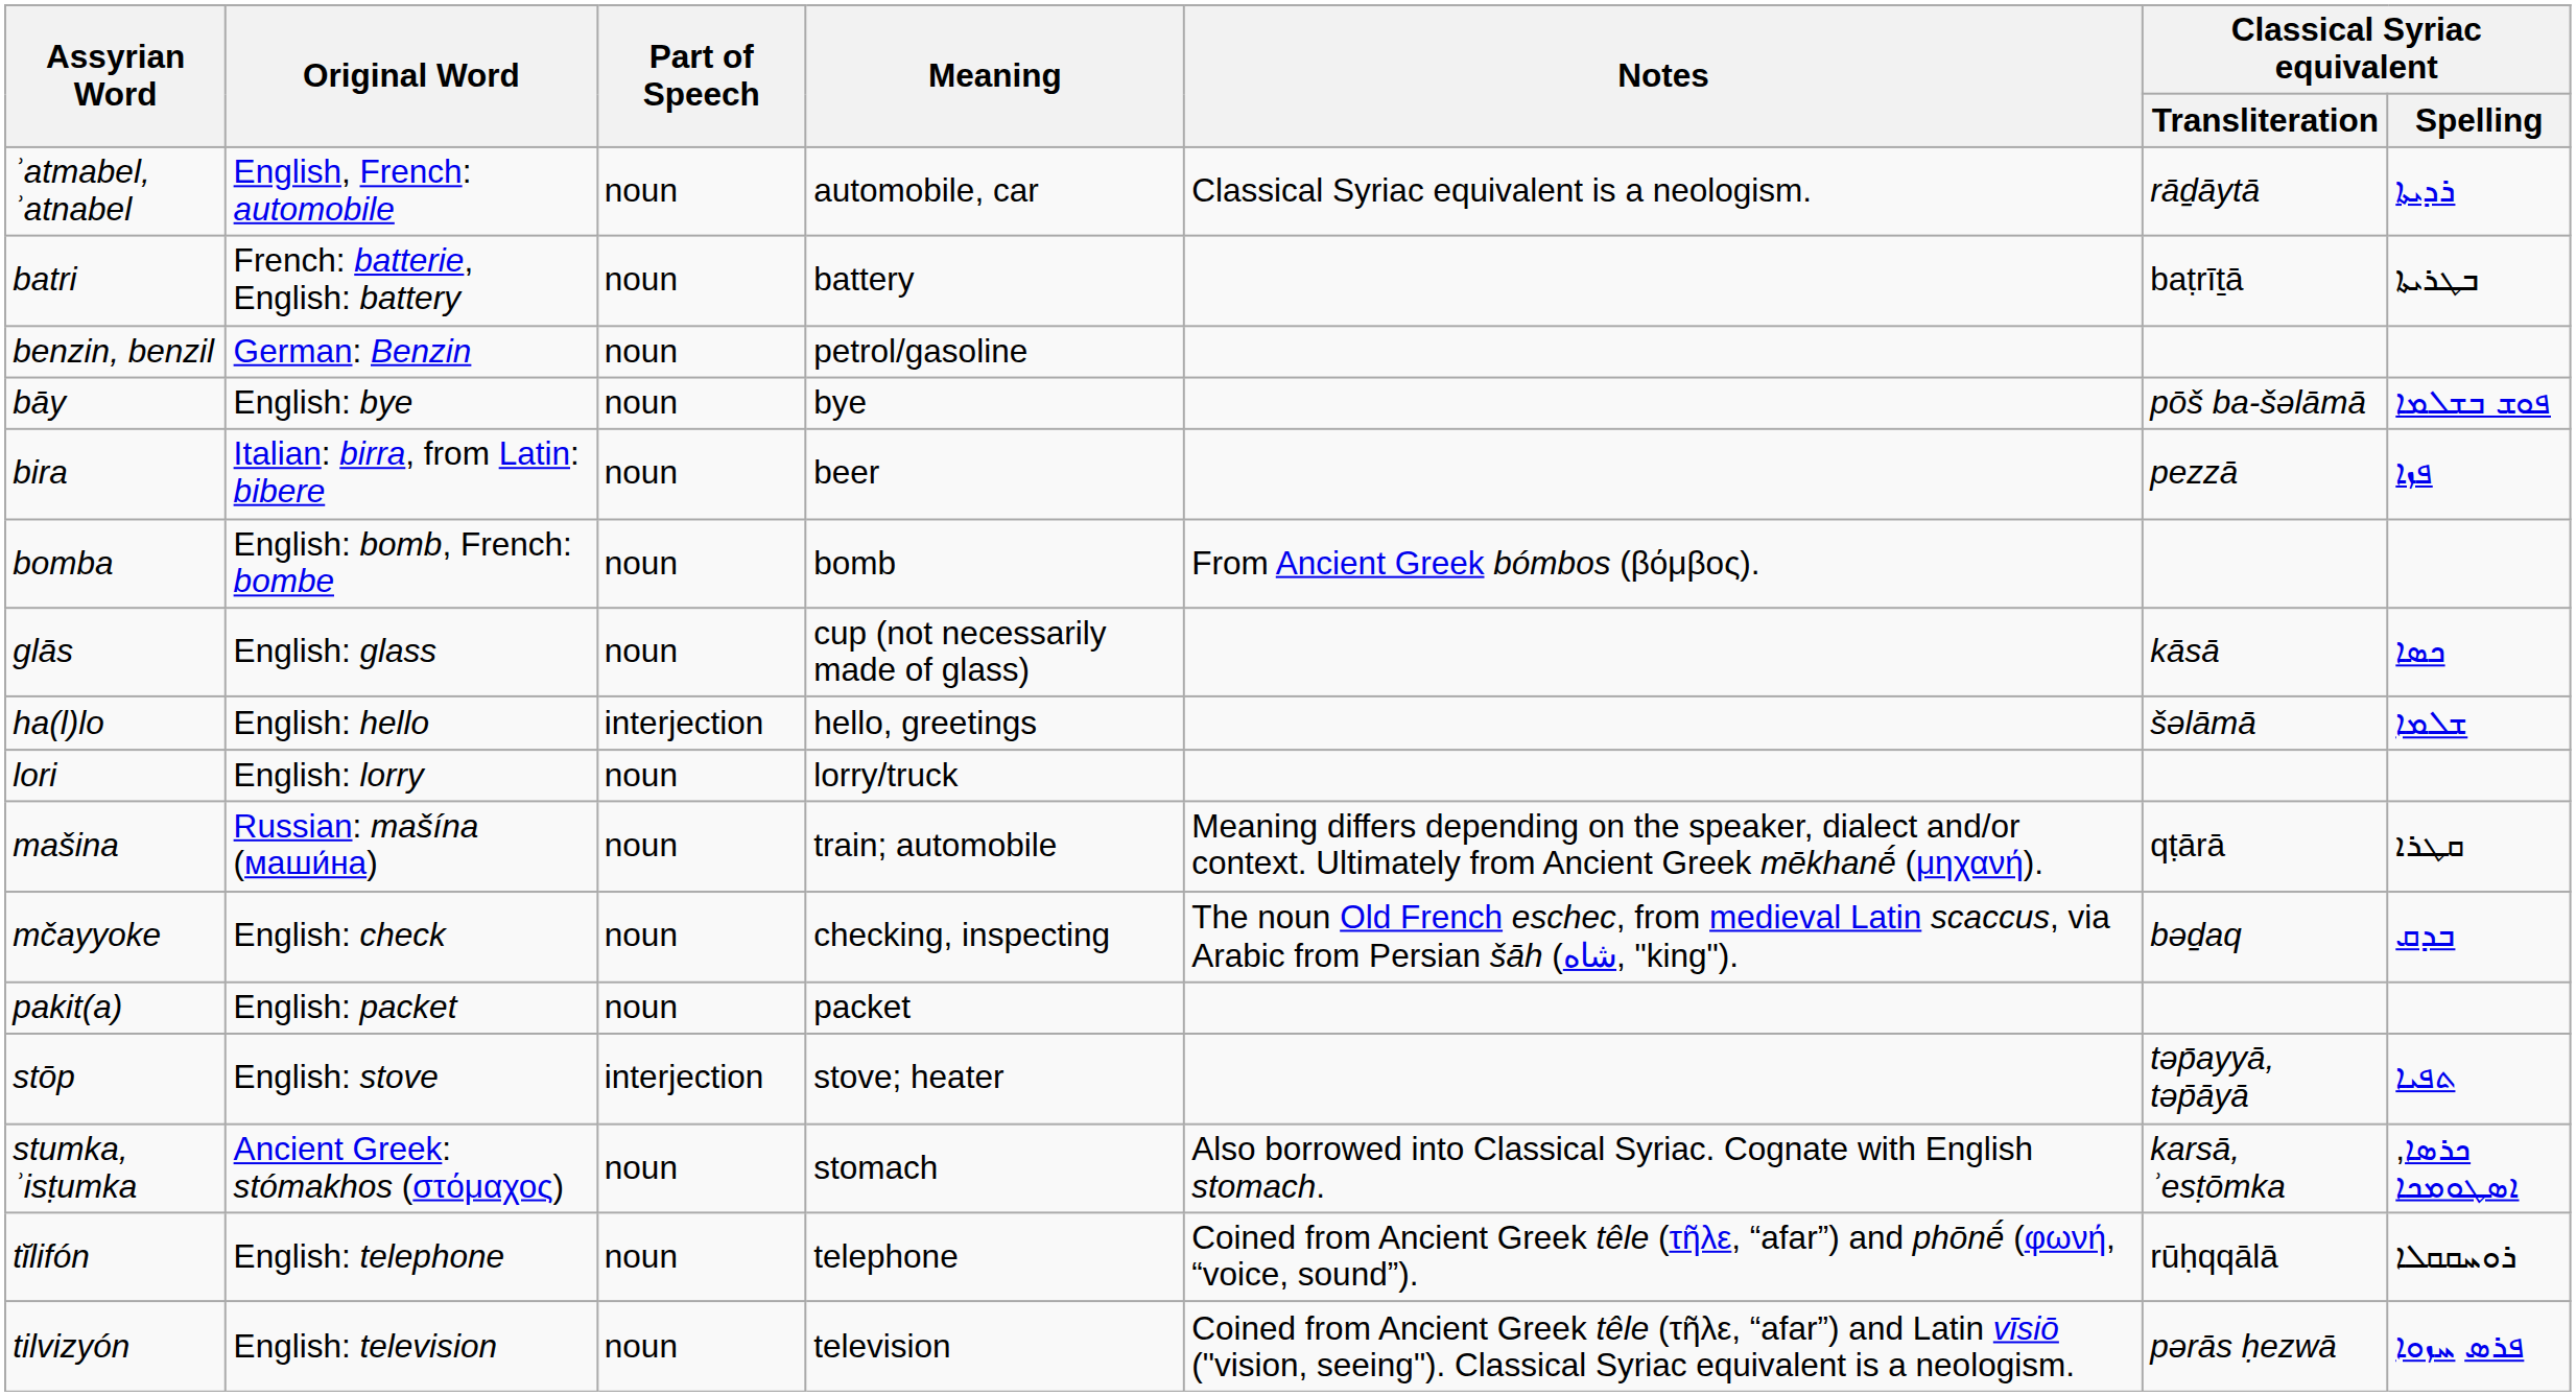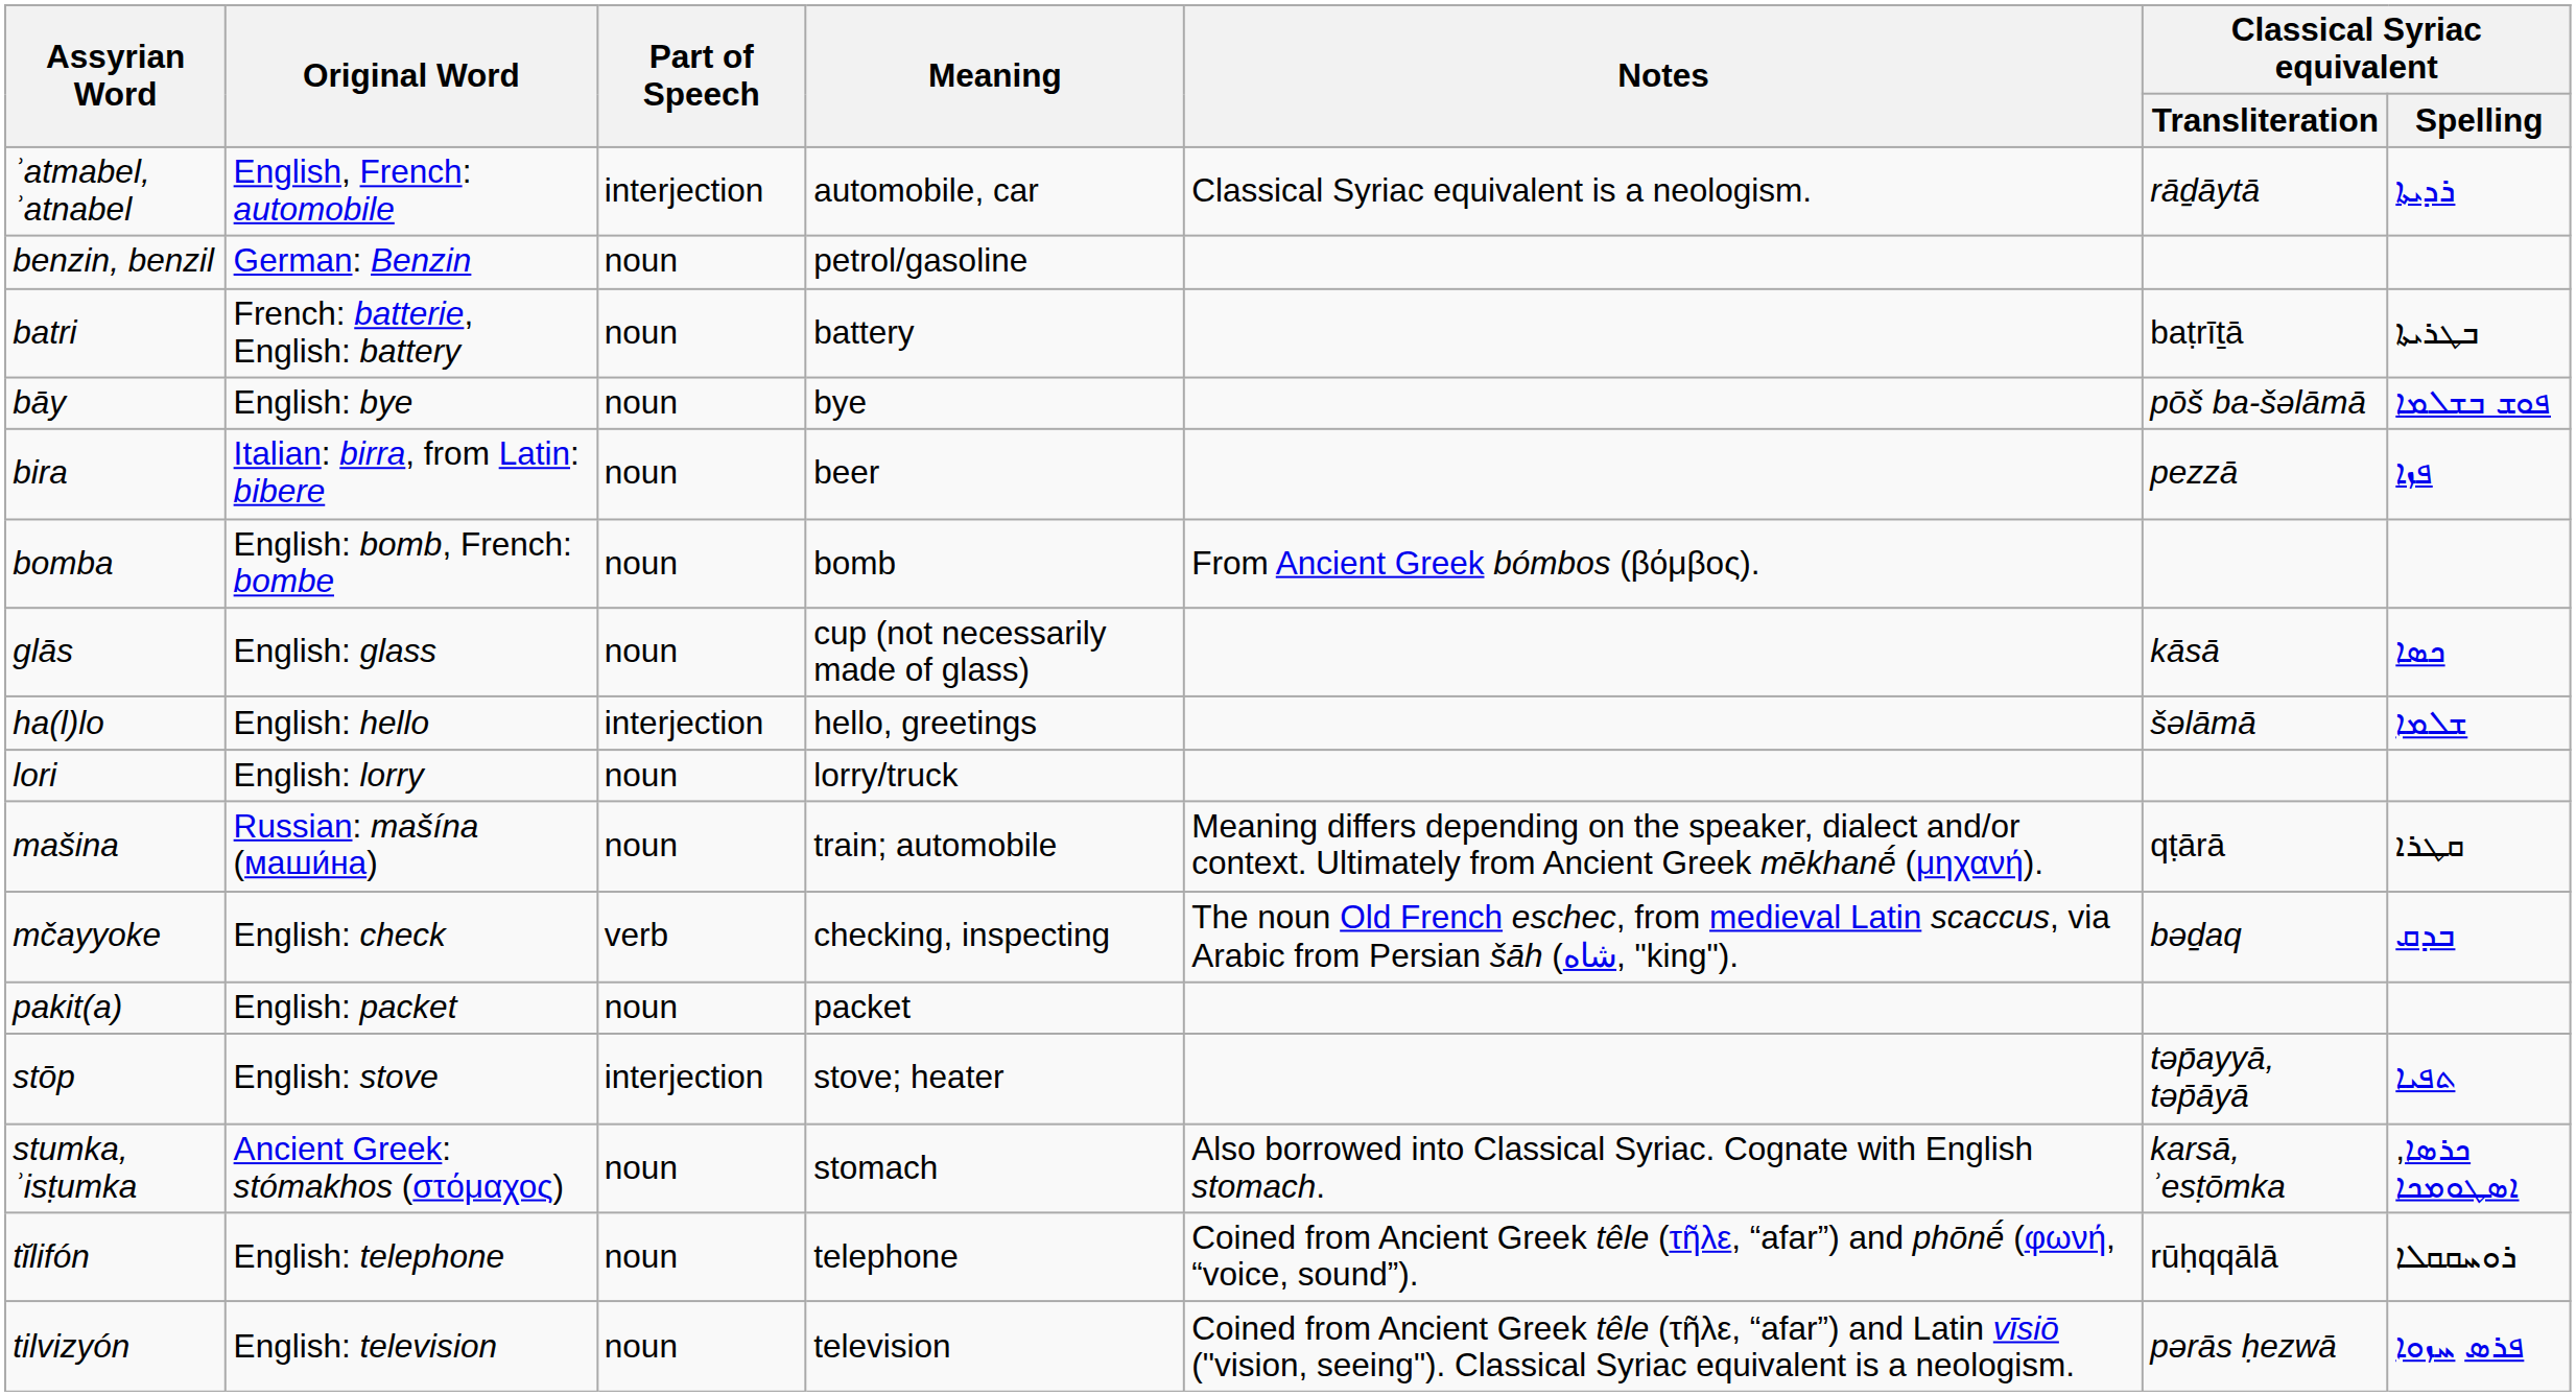ʾatmabel, ʾatnabel | Part of Speech: noun -> interjection
rows swapped: benzin, benzil <-> batri
mčayyoke | Part of Speech: noun -> verb
